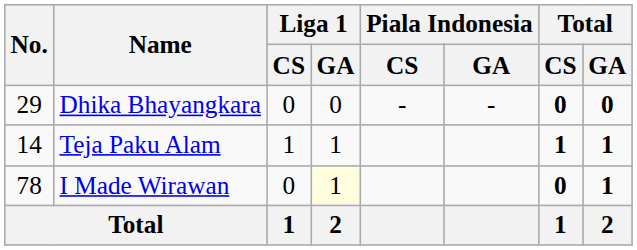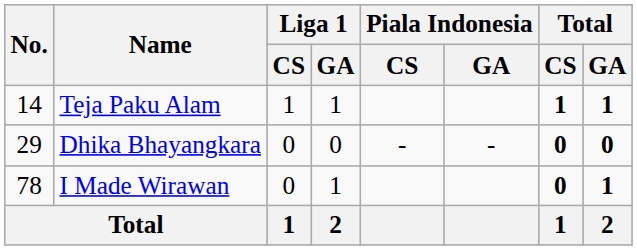rows swapped: Teja Paku Alam <-> Dhika Bhayangkara
I Made Wirawan | Liga 1 / GA: lightyellow background -> no background
